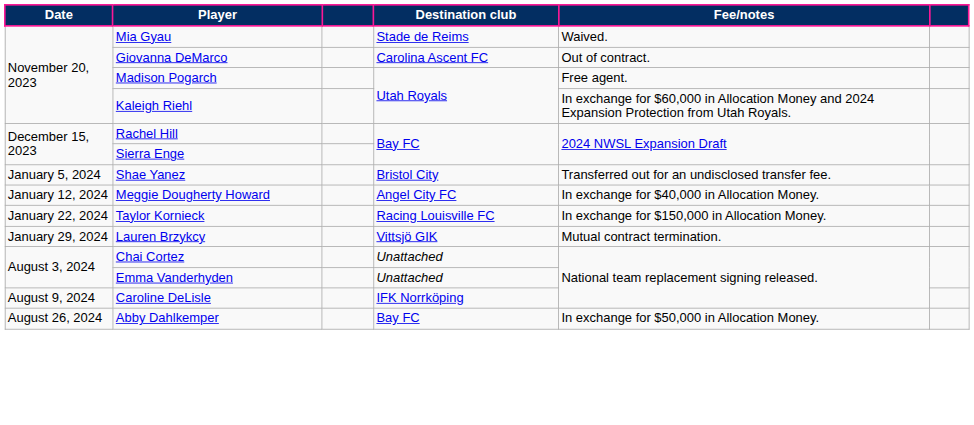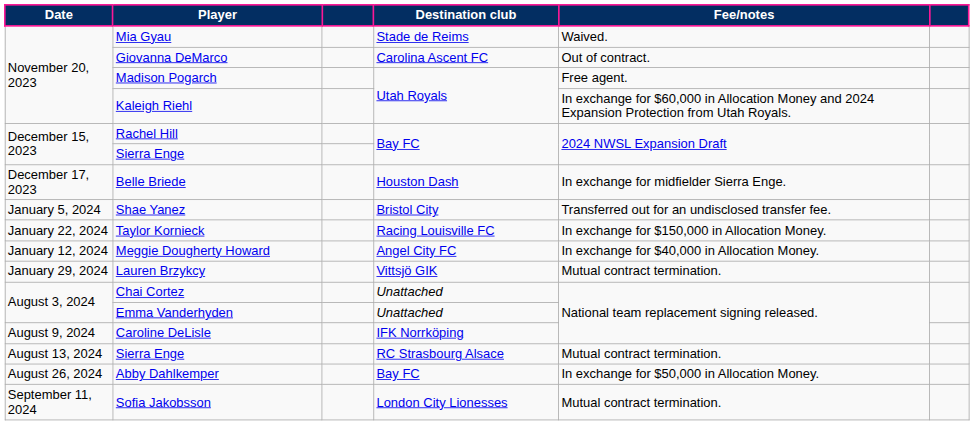+ row: December 17, 2023 | Belle Briede | Houston Dash | In exchange for midfielder Sierra Enge.
rows swapped: Meggie Dougherty Howard <-> Taylor Kornieck
+ row: August 13, 2024 | Sierra Enge | RC Strasbourg Alsace | Mutual contract termination.
+ row: September 11, 2024 | Sofia Jakobsson | London City Lionesses | Mutual contract termination.
